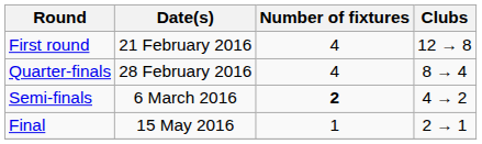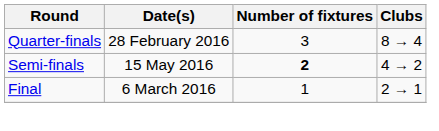- row: First round | 21 February 2016 | 4 | 12 → 8
Quarter-finals | Number of fixtures: 4 -> 3
Semi-finals | Date(s): 6 March 2016 -> 15 May 2016
Final | Date(s): 15 May 2016 -> 6 March 2016
